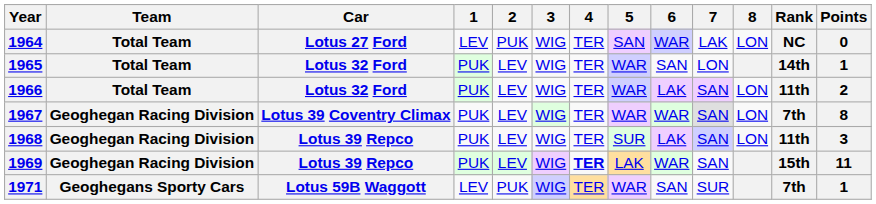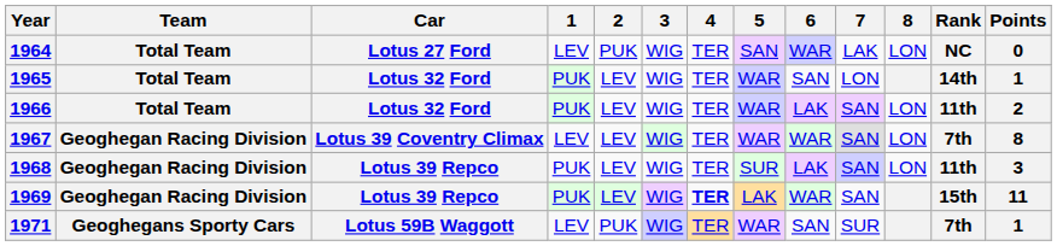1967 | 1: PUK -> LEV
